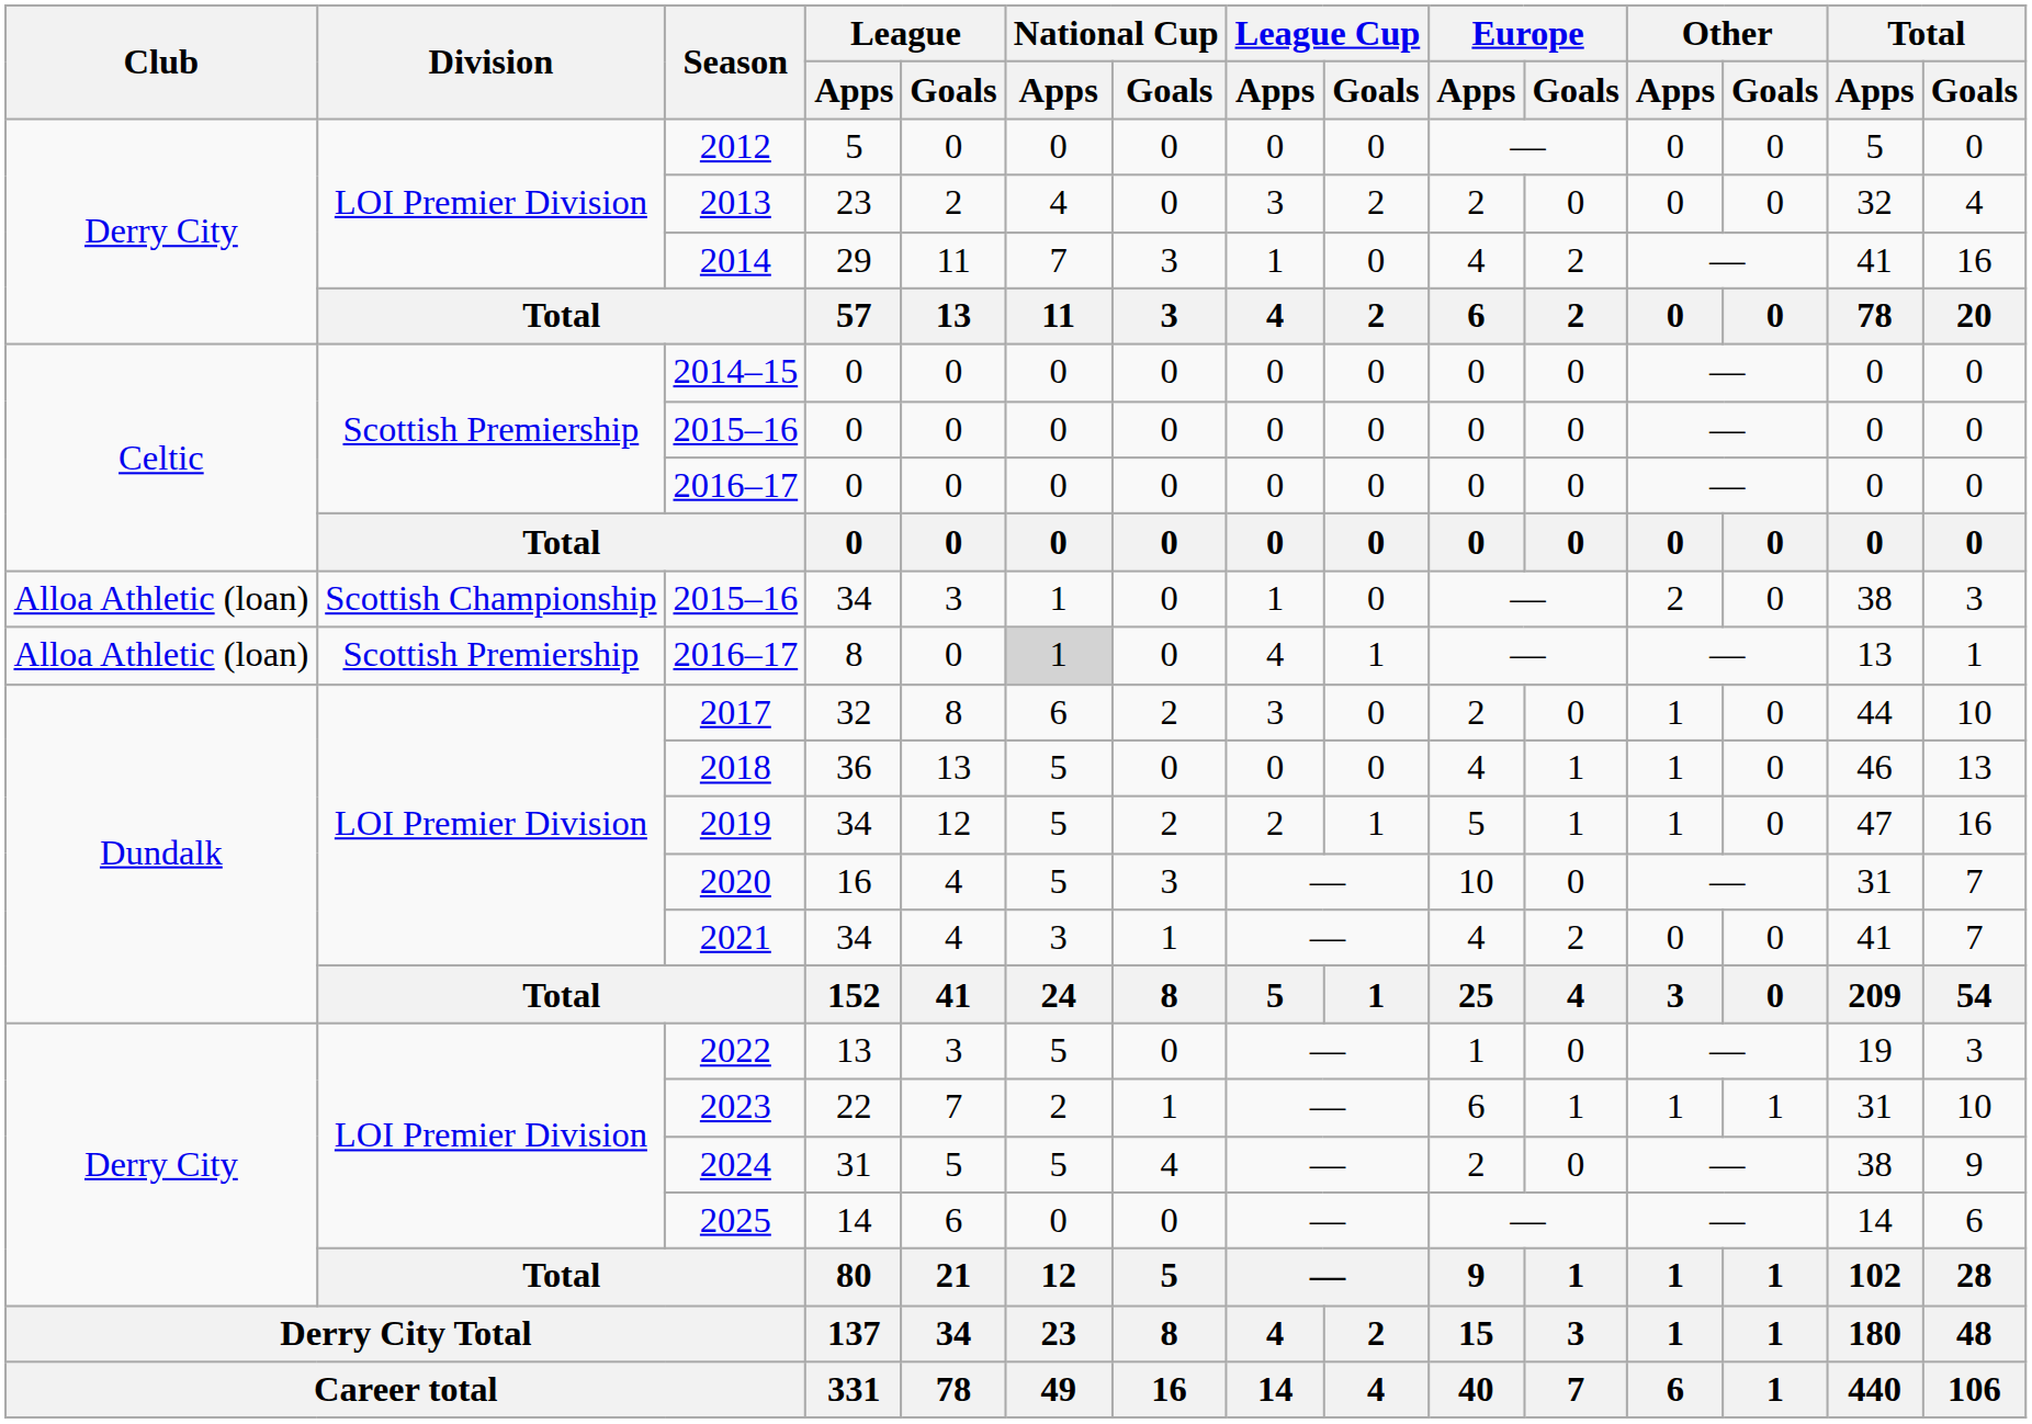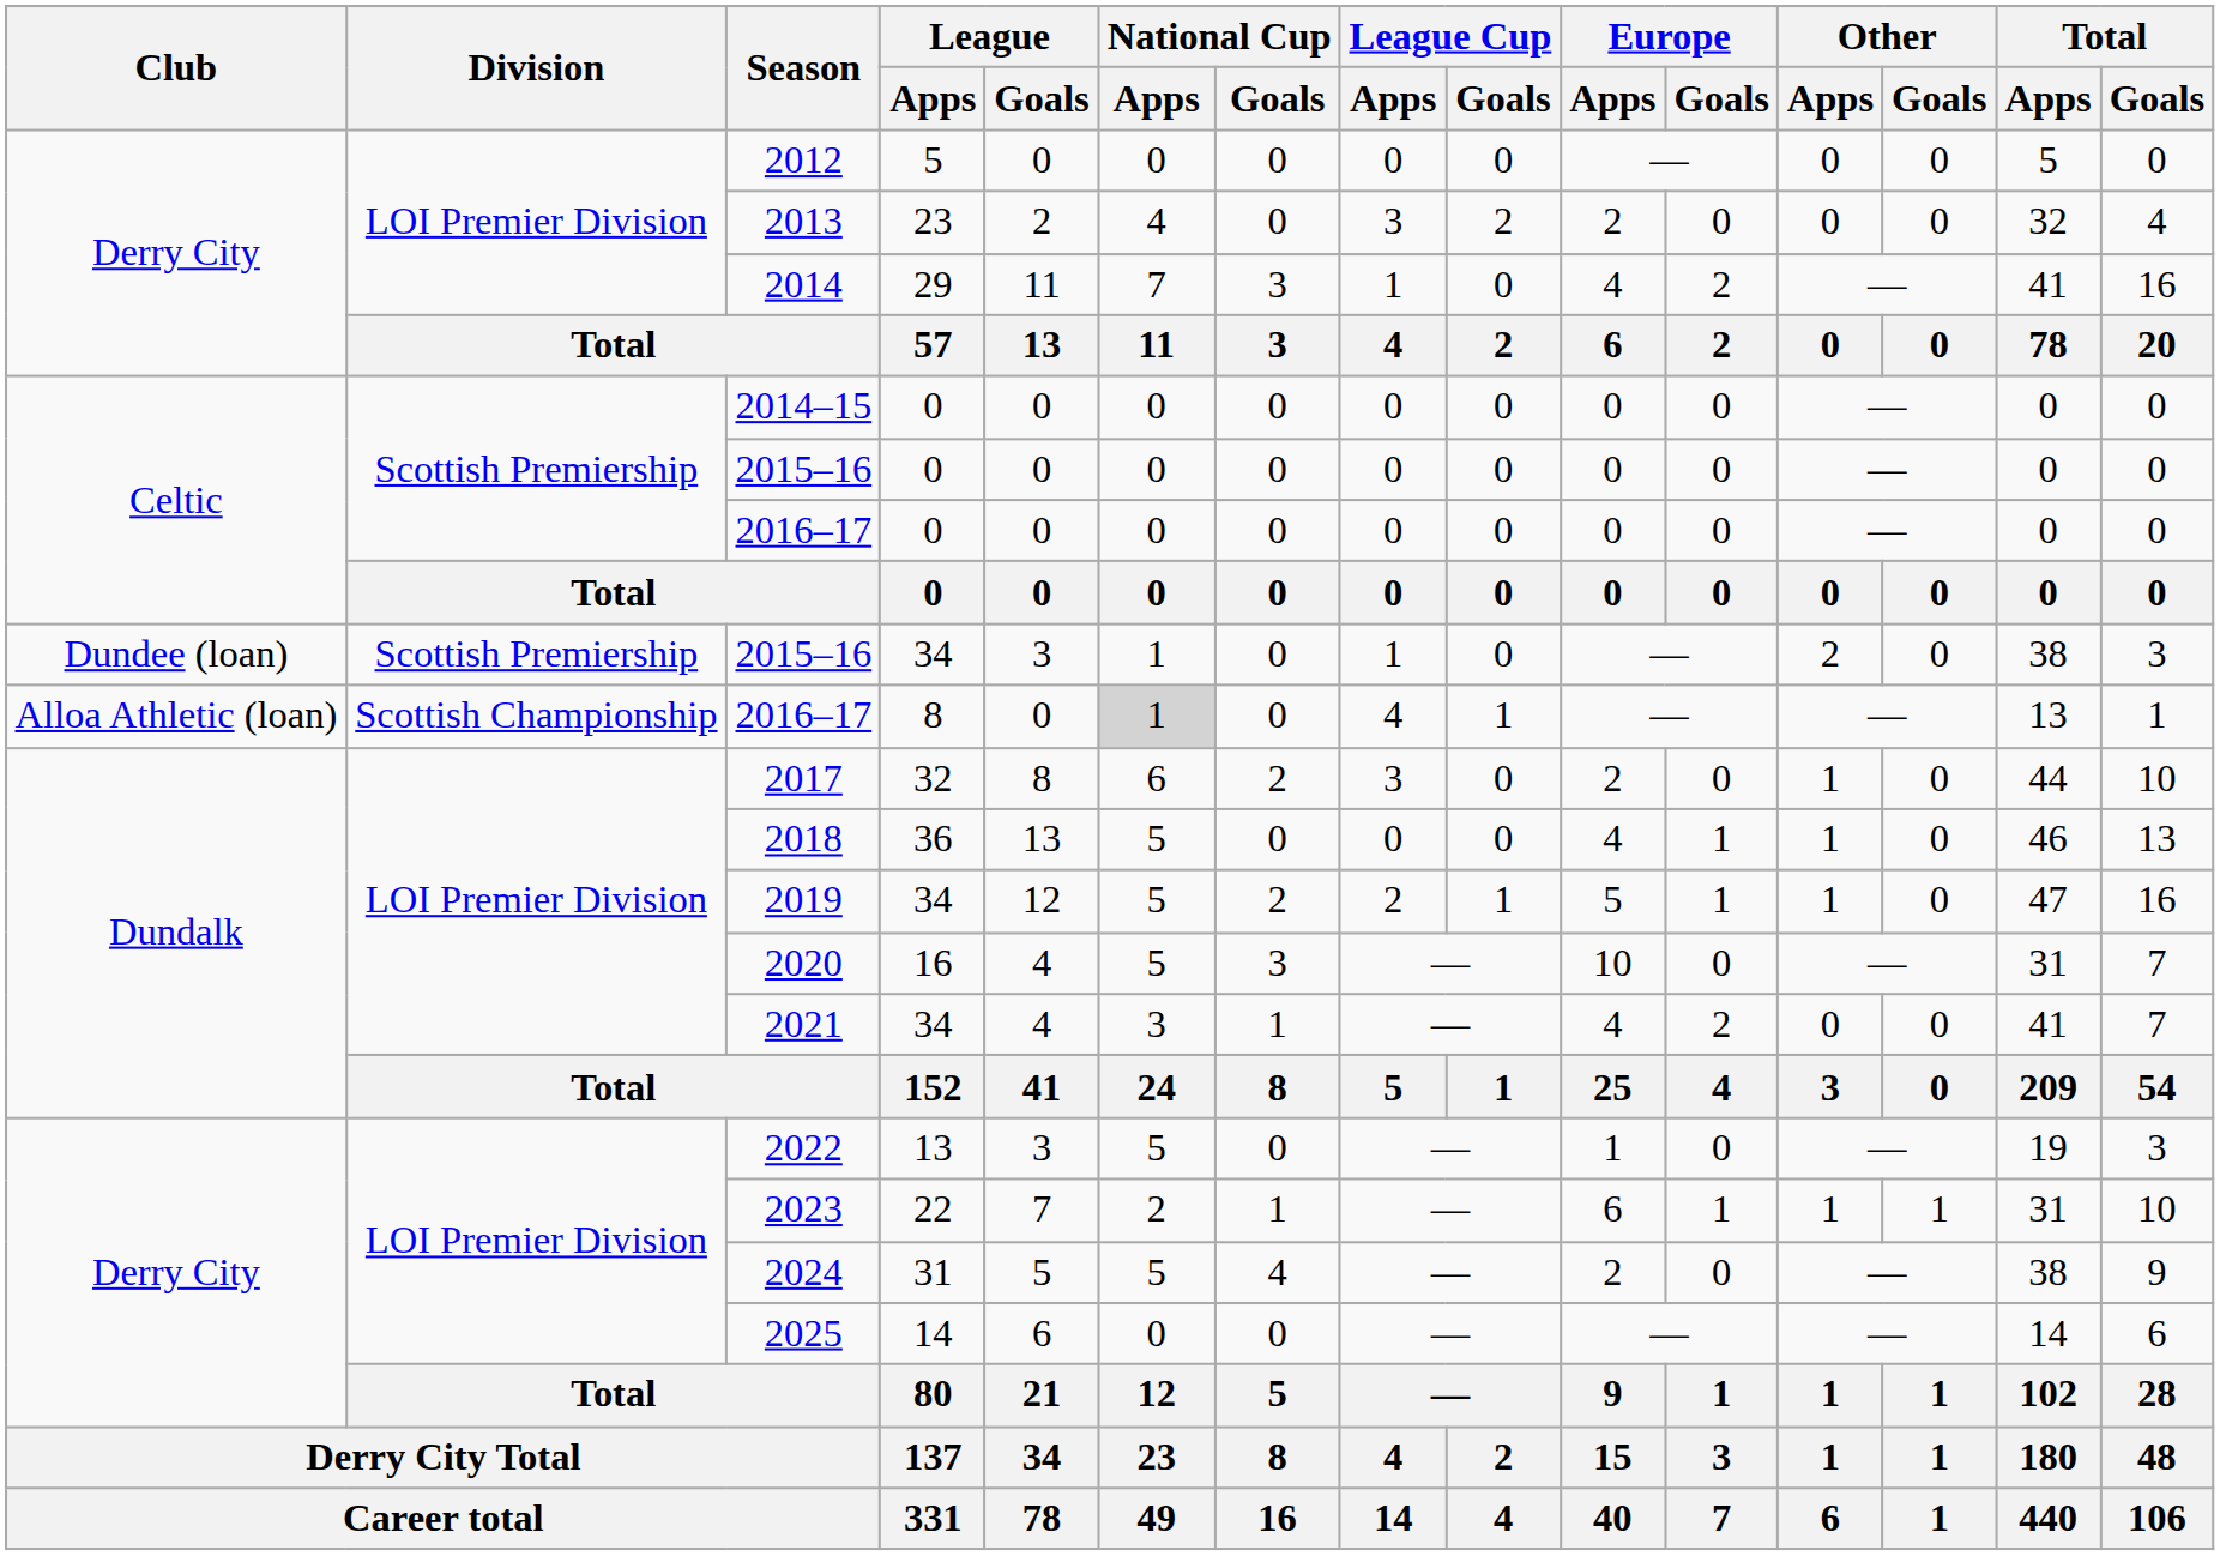2015–16 / 34 | Club: Alloa Athletic (loan) -> Dundee (loan)
2015–16 / 34 | Division: Scottish Championship -> Scottish Premiership
2016–17 / 8 | Division: Scottish Premiership -> Scottish Championship
